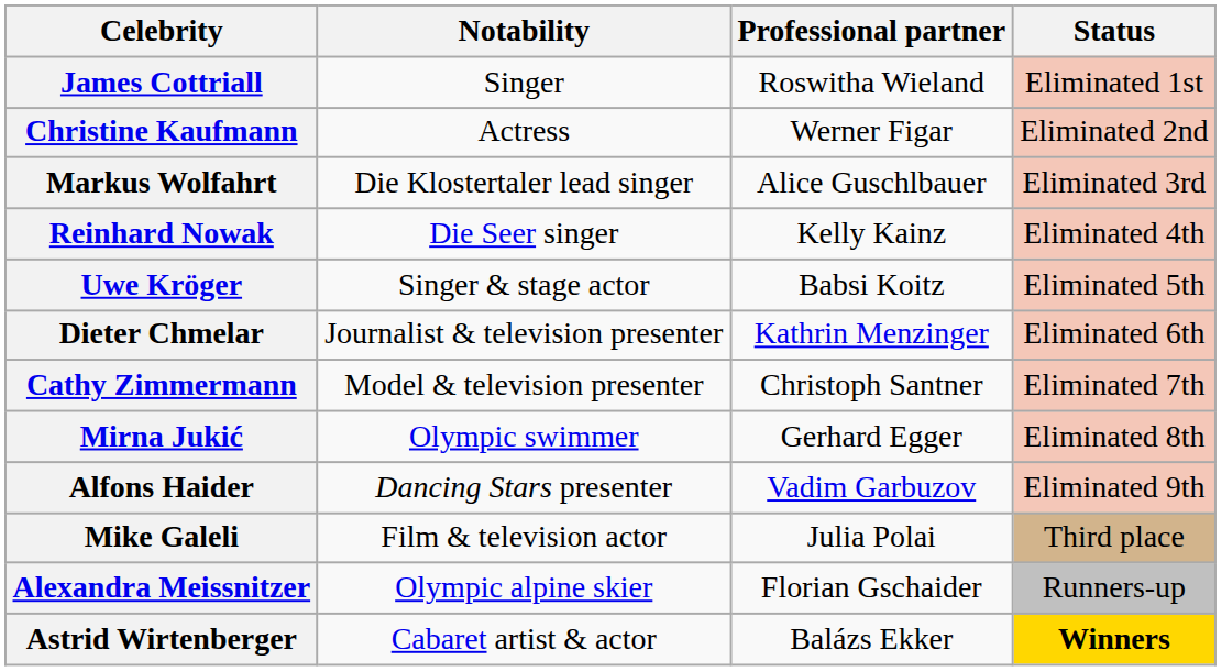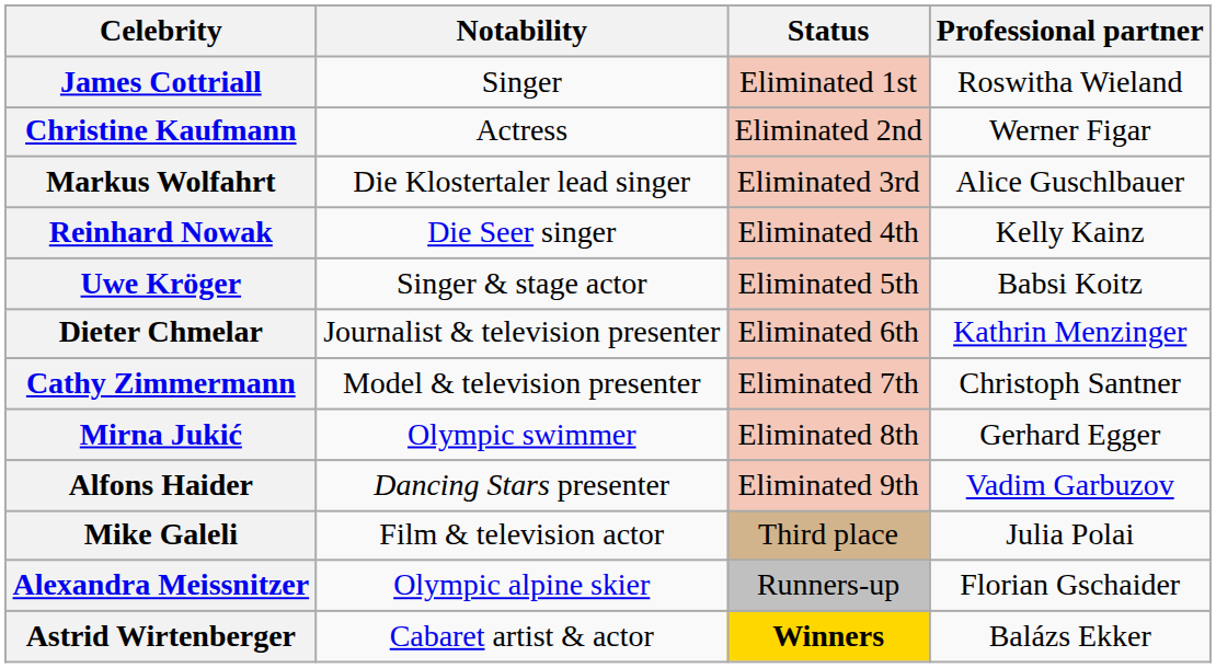columns swapped: Professional partner <-> Status
